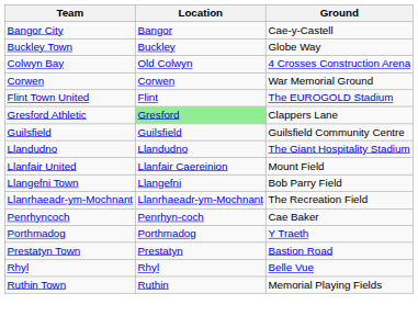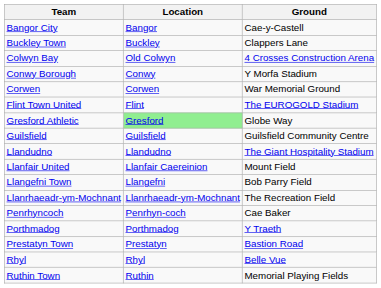Buckley Town | Ground: Globe Way -> Clappers Lane
+ row: Conwy Borough | Conwy | Y Morfa Stadium
Gresford Athletic | Ground: Clappers Lane -> Globe Way
